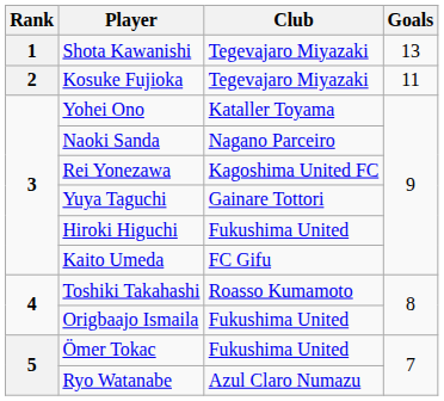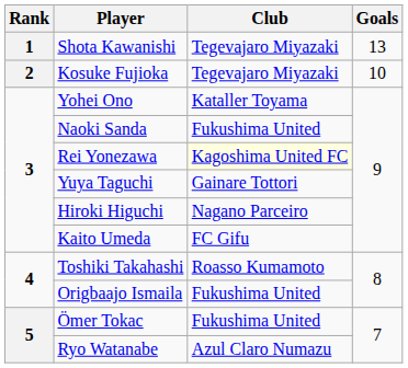Kosuke Fujioka | Goals: 11 -> 10
Naoki Sanda | Club: Nagano Parceiro -> Fukushima United
Rei Yonezawa | Club: no background -> lightyellow background
Hiroki Higuchi | Club: Fukushima United -> Nagano Parceiro
